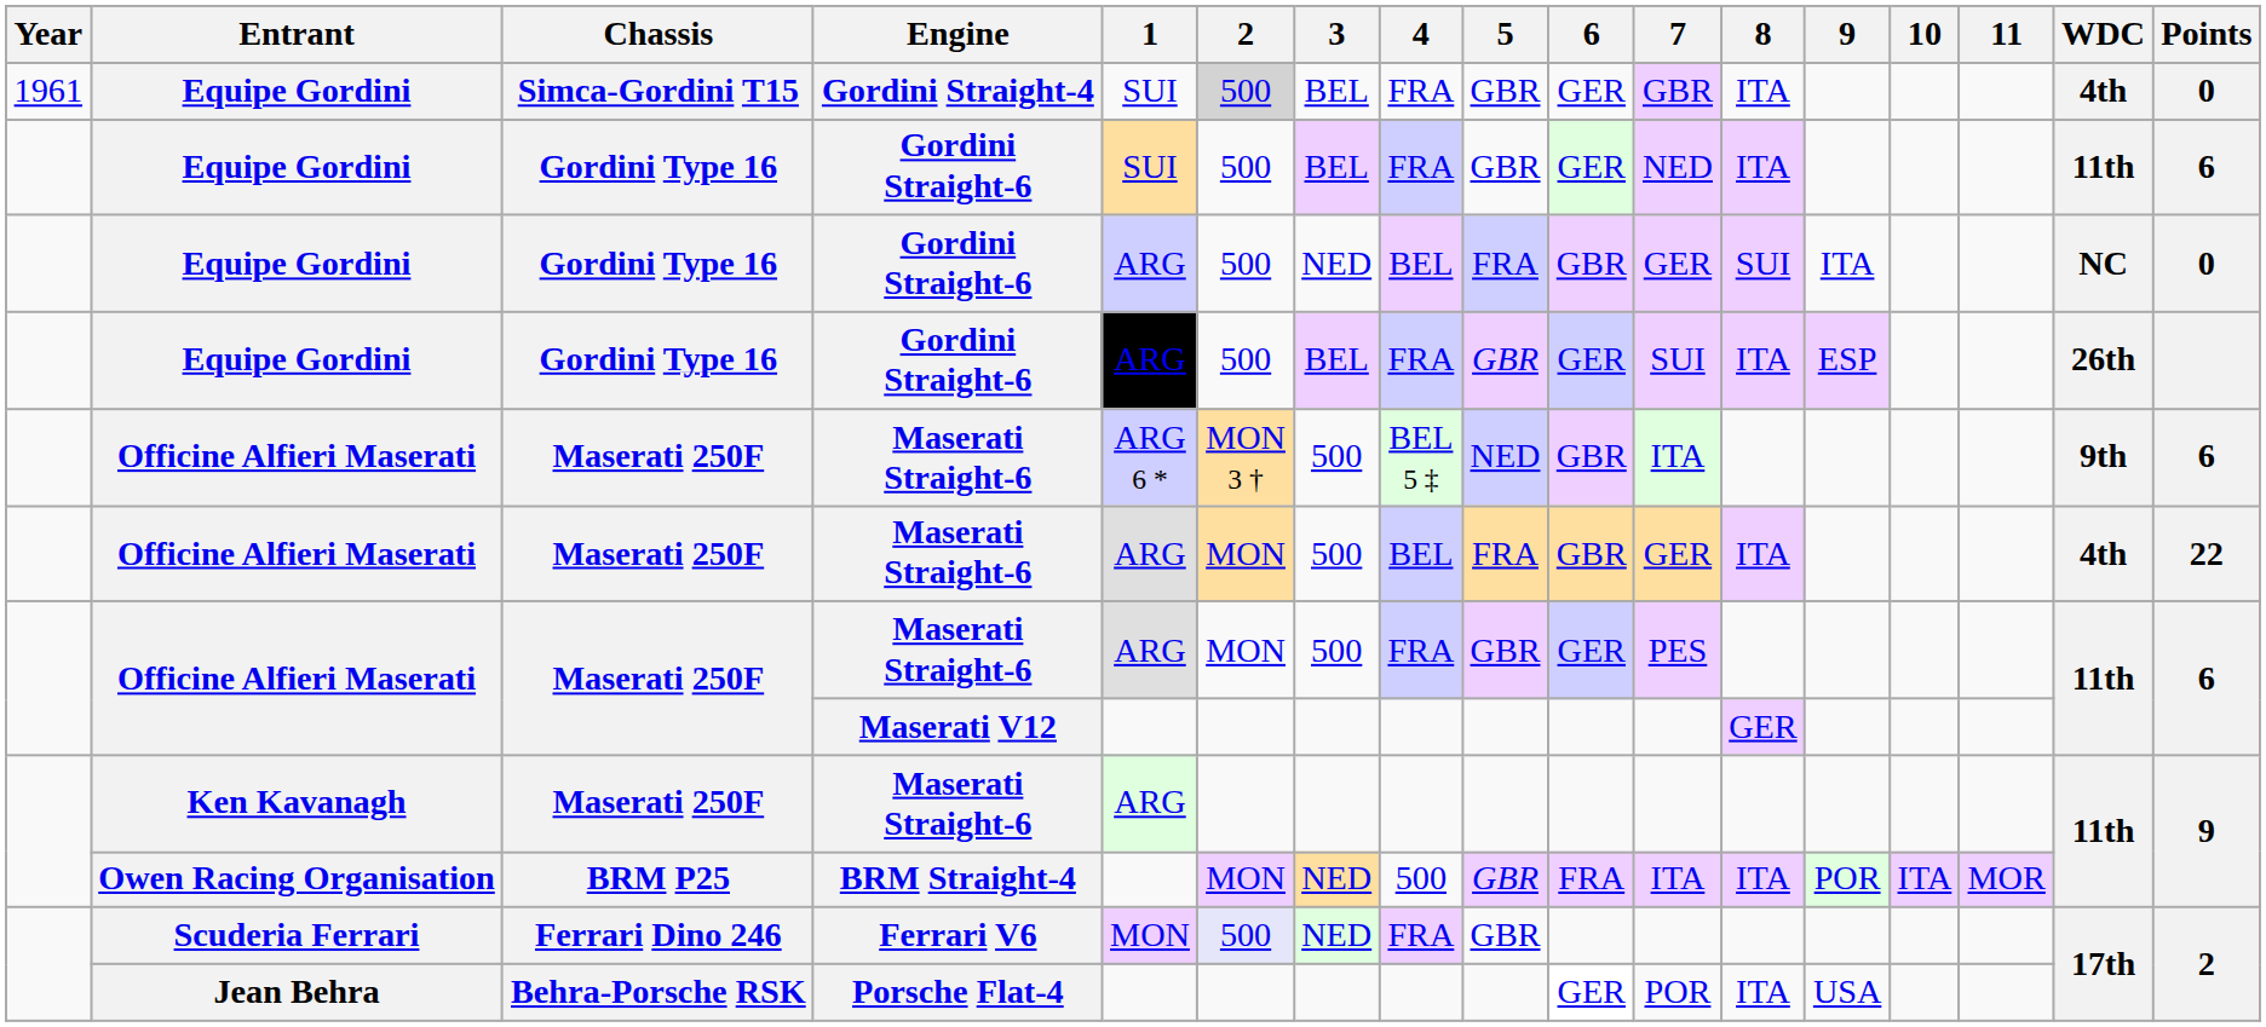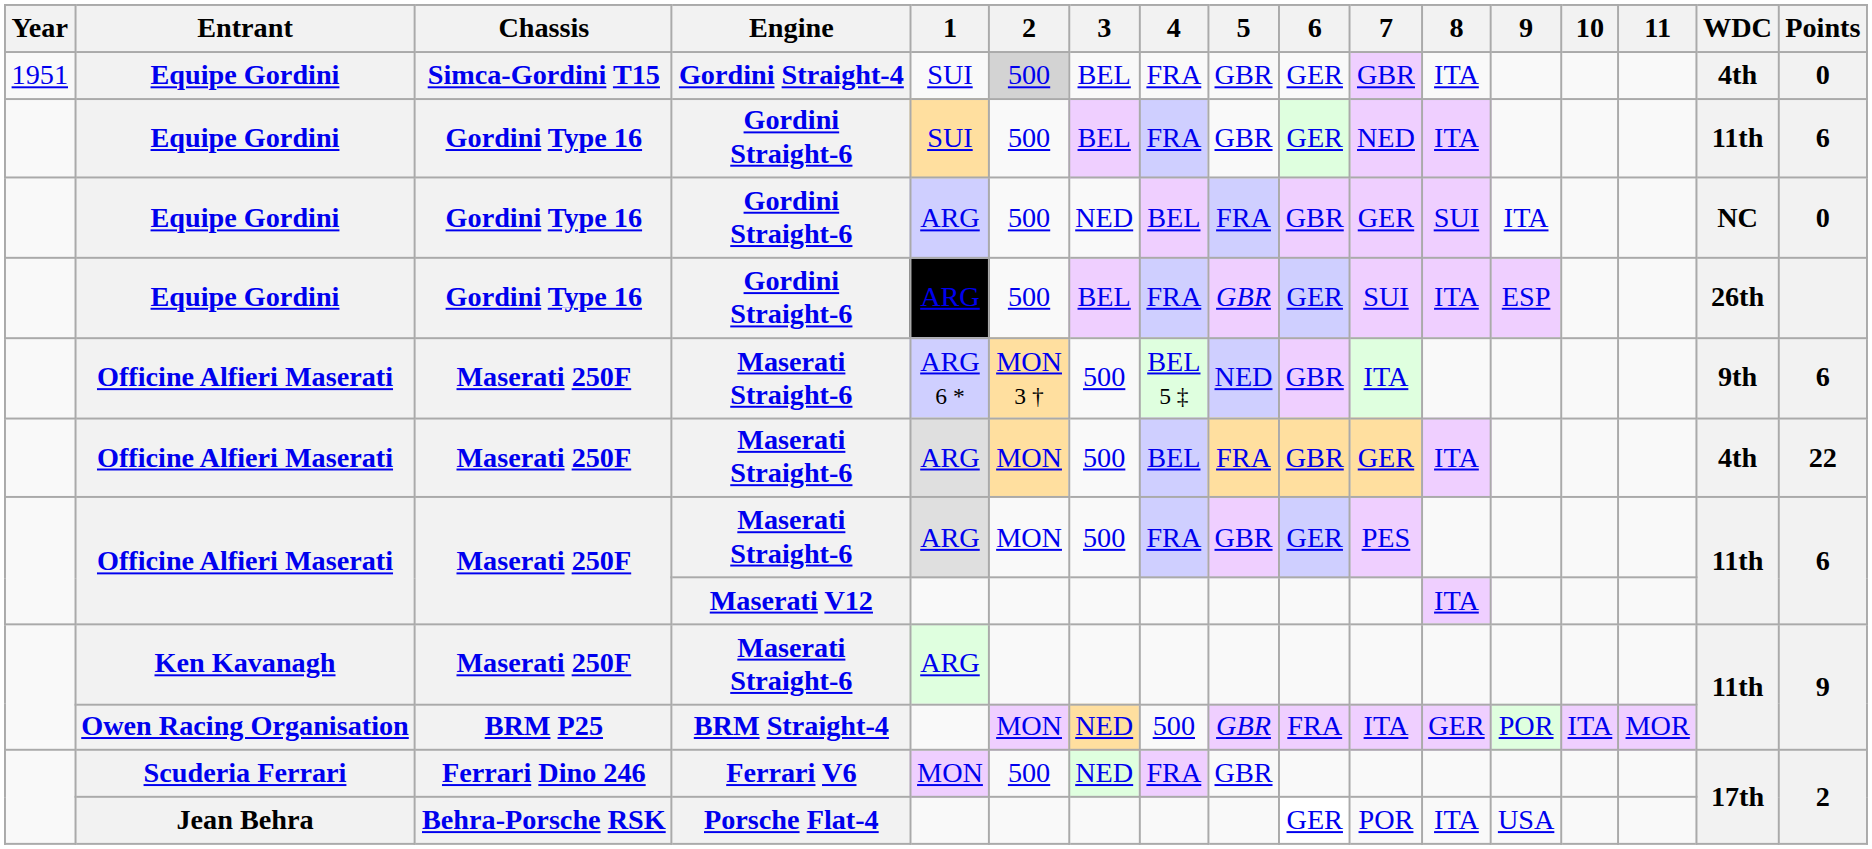Gordini Straight-4 | Year: 1961 -> 1951
Maserati V12 | 8: GER -> ITA
BRM Straight-4 | 8: ITA -> GER
Ferrari V6 | 2: lavender background -> no background
